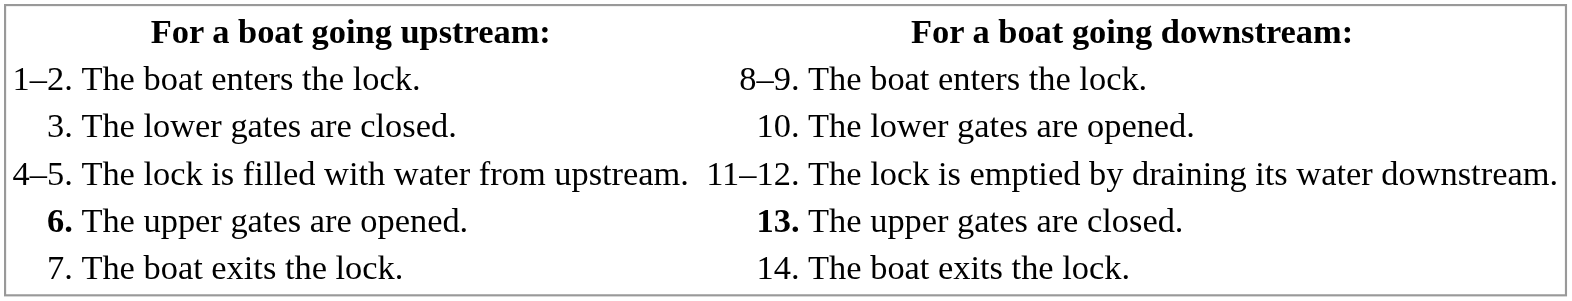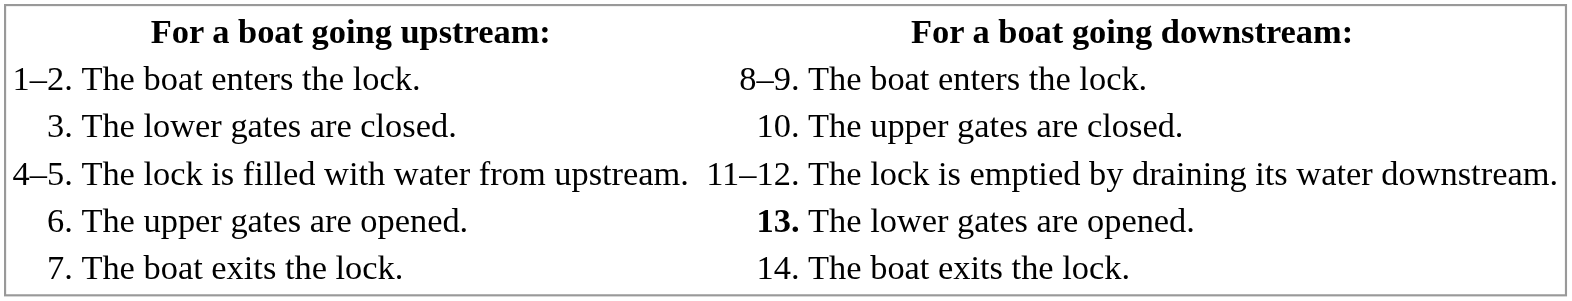The lower gates are closed. | column 5: The lower gates are opened. -> The upper gates are closed.
The upper gates are opened. | column 1: bold -> normal
The upper gates are opened. | column 5: The upper gates are closed. -> The lower gates are opened.
